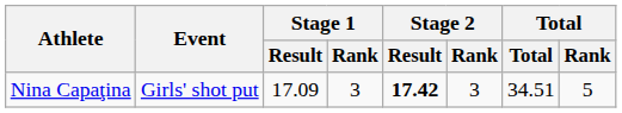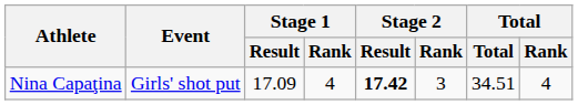Nina Capaţina | Stage 1 / Rank: 3 -> 4
Nina Capaţina | Total / Rank: 5 -> 4
